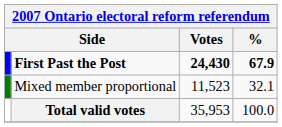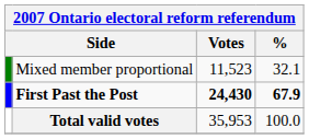rows swapped: First Past the Post <-> Mixed member proportional
